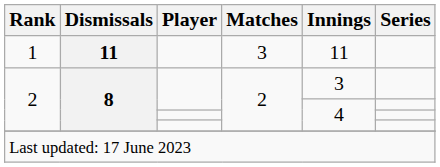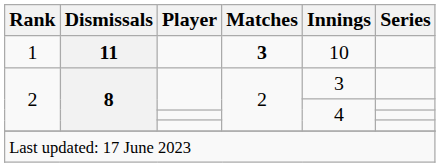1 | Matches: normal -> bold
1 | Innings: 11 -> 10
